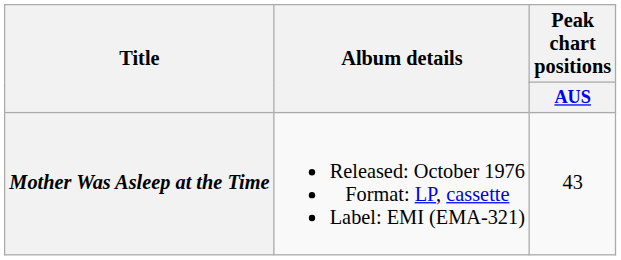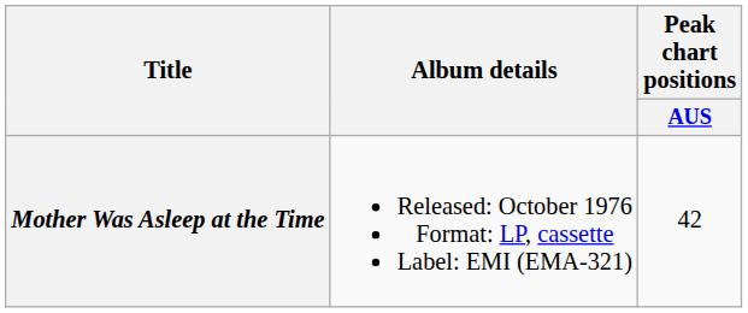Mother Was Asleep at the Time | Peak chart positions / AUS: 43 -> 42
